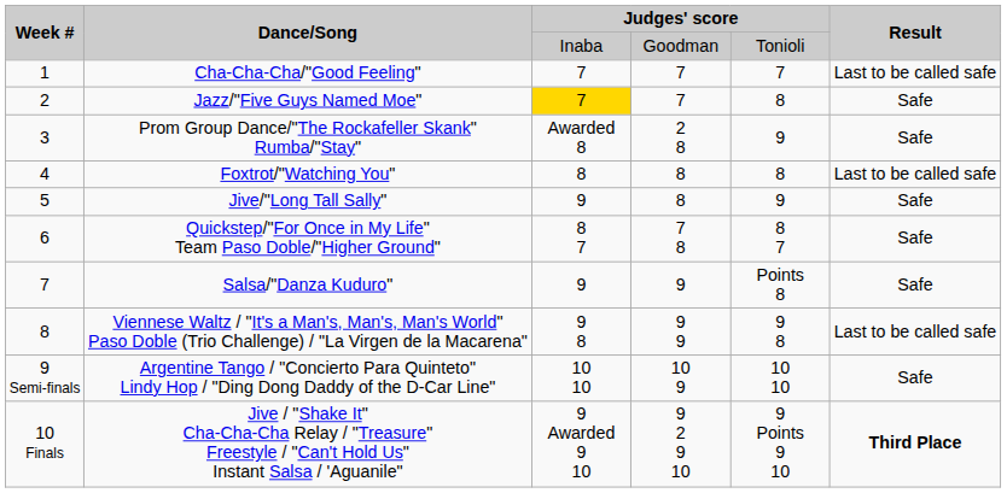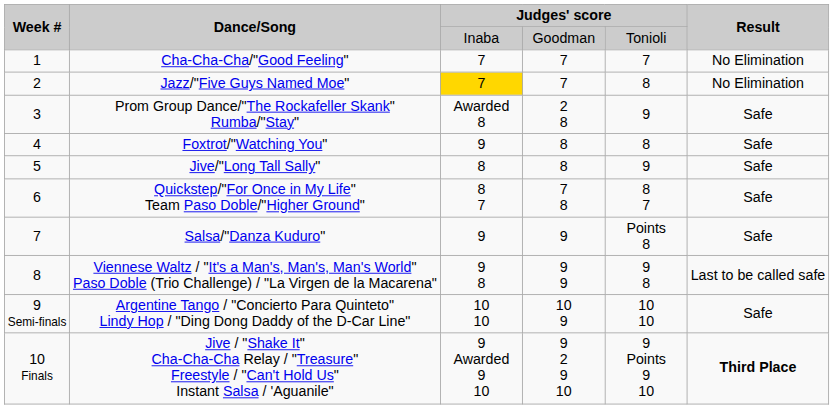Cha-Cha-Cha/"Good Feeling" | Result: Last to be called safe -> No Elimination
Jazz/"Five Guys Named Moe" | Result: Safe -> No Elimination
Foxtrot/"Watching You" | column 3: 8 -> 9
Foxtrot/"Watching You" | Result: Last to be called safe -> Safe
Jive/"Long Tall Sally" | column 3: 9 -> 8
